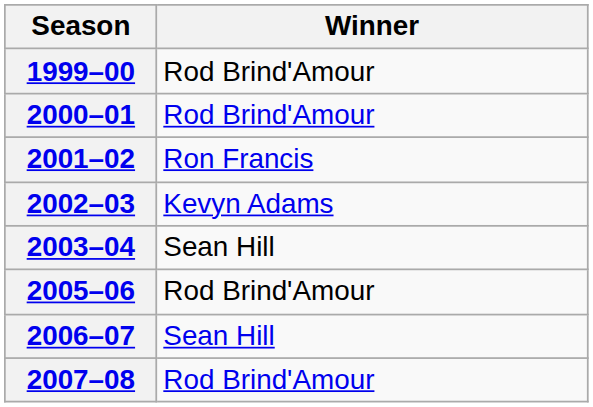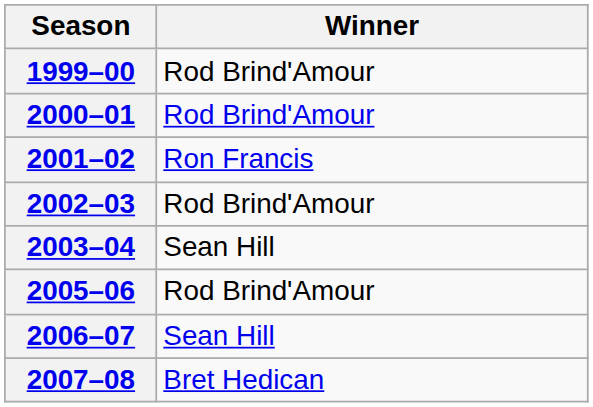2002–03 | Winner: Kevyn Adams -> Rod Brind'Amour
2007–08 | Winner: Rod Brind'Amour -> Bret Hedican
